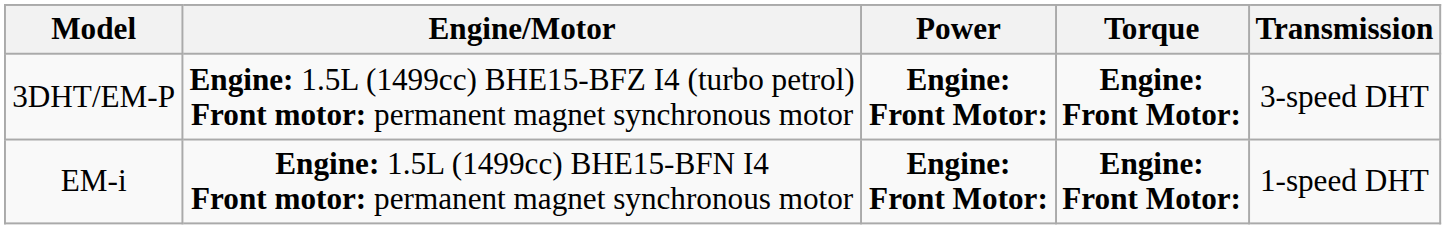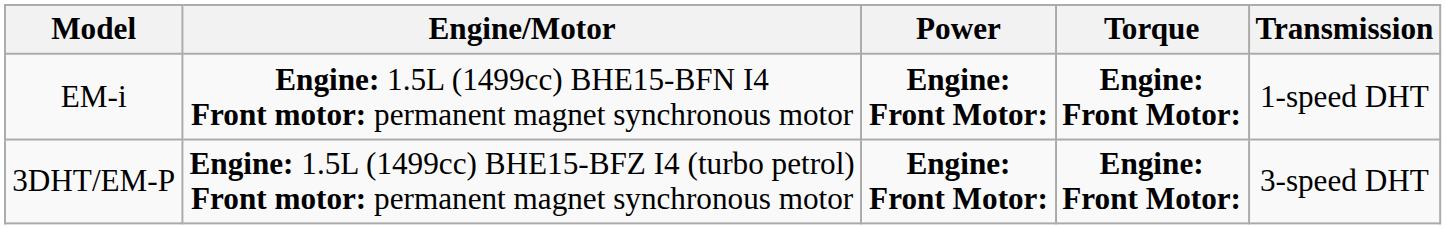rows swapped: 3DHT/EM-P <-> EM-i
